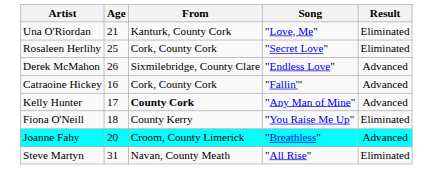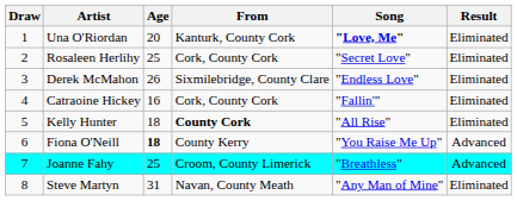+ column: Draw | 1 | 2 | 3 | 4 | 5 | 6 | 7 | 8
Una O'Riordan | Age: 21 -> 20
Una O'Riordan | Song: normal -> bold
Derek McMahon | Result: Advanced -> Eliminated
Catraoine Hickey | Result: Advanced -> Eliminated
Kelly Hunter | Age: 17 -> 18
Kelly Hunter | Song: "Any Man of Mine" -> "All Rise"
Kelly Hunter | Result: Advanced -> Eliminated
Fiona O'Neill | Age: normal -> bold
Fiona O'Neill | Result: Eliminated -> Advanced
Joanne Fahy | Age: 20 -> 25
Steve Martyn | Song: "All Rise" -> "Any Man of Mine"
